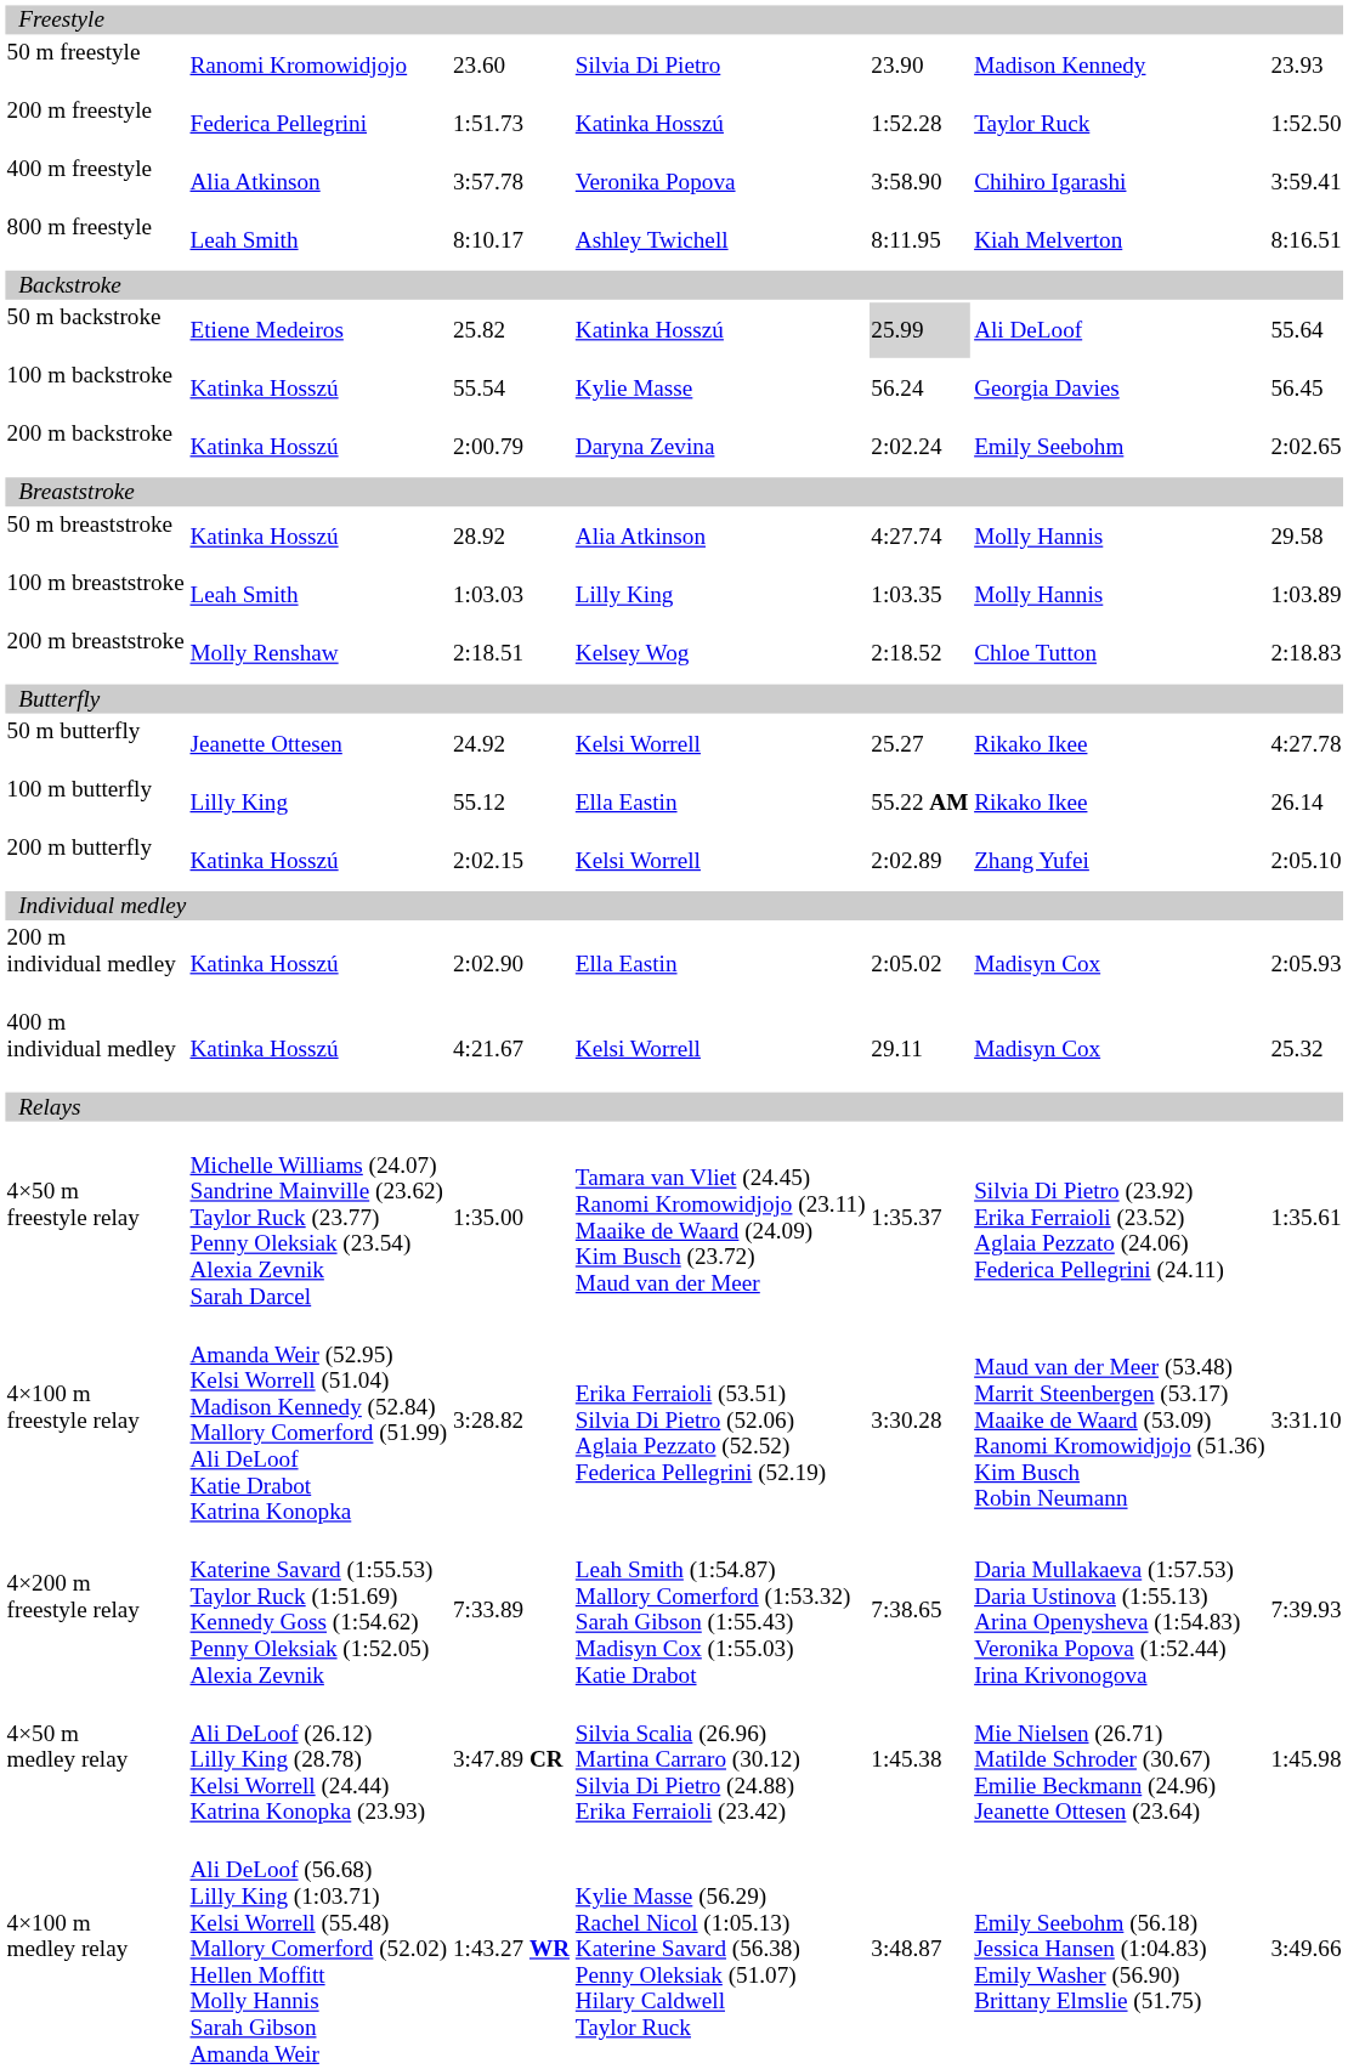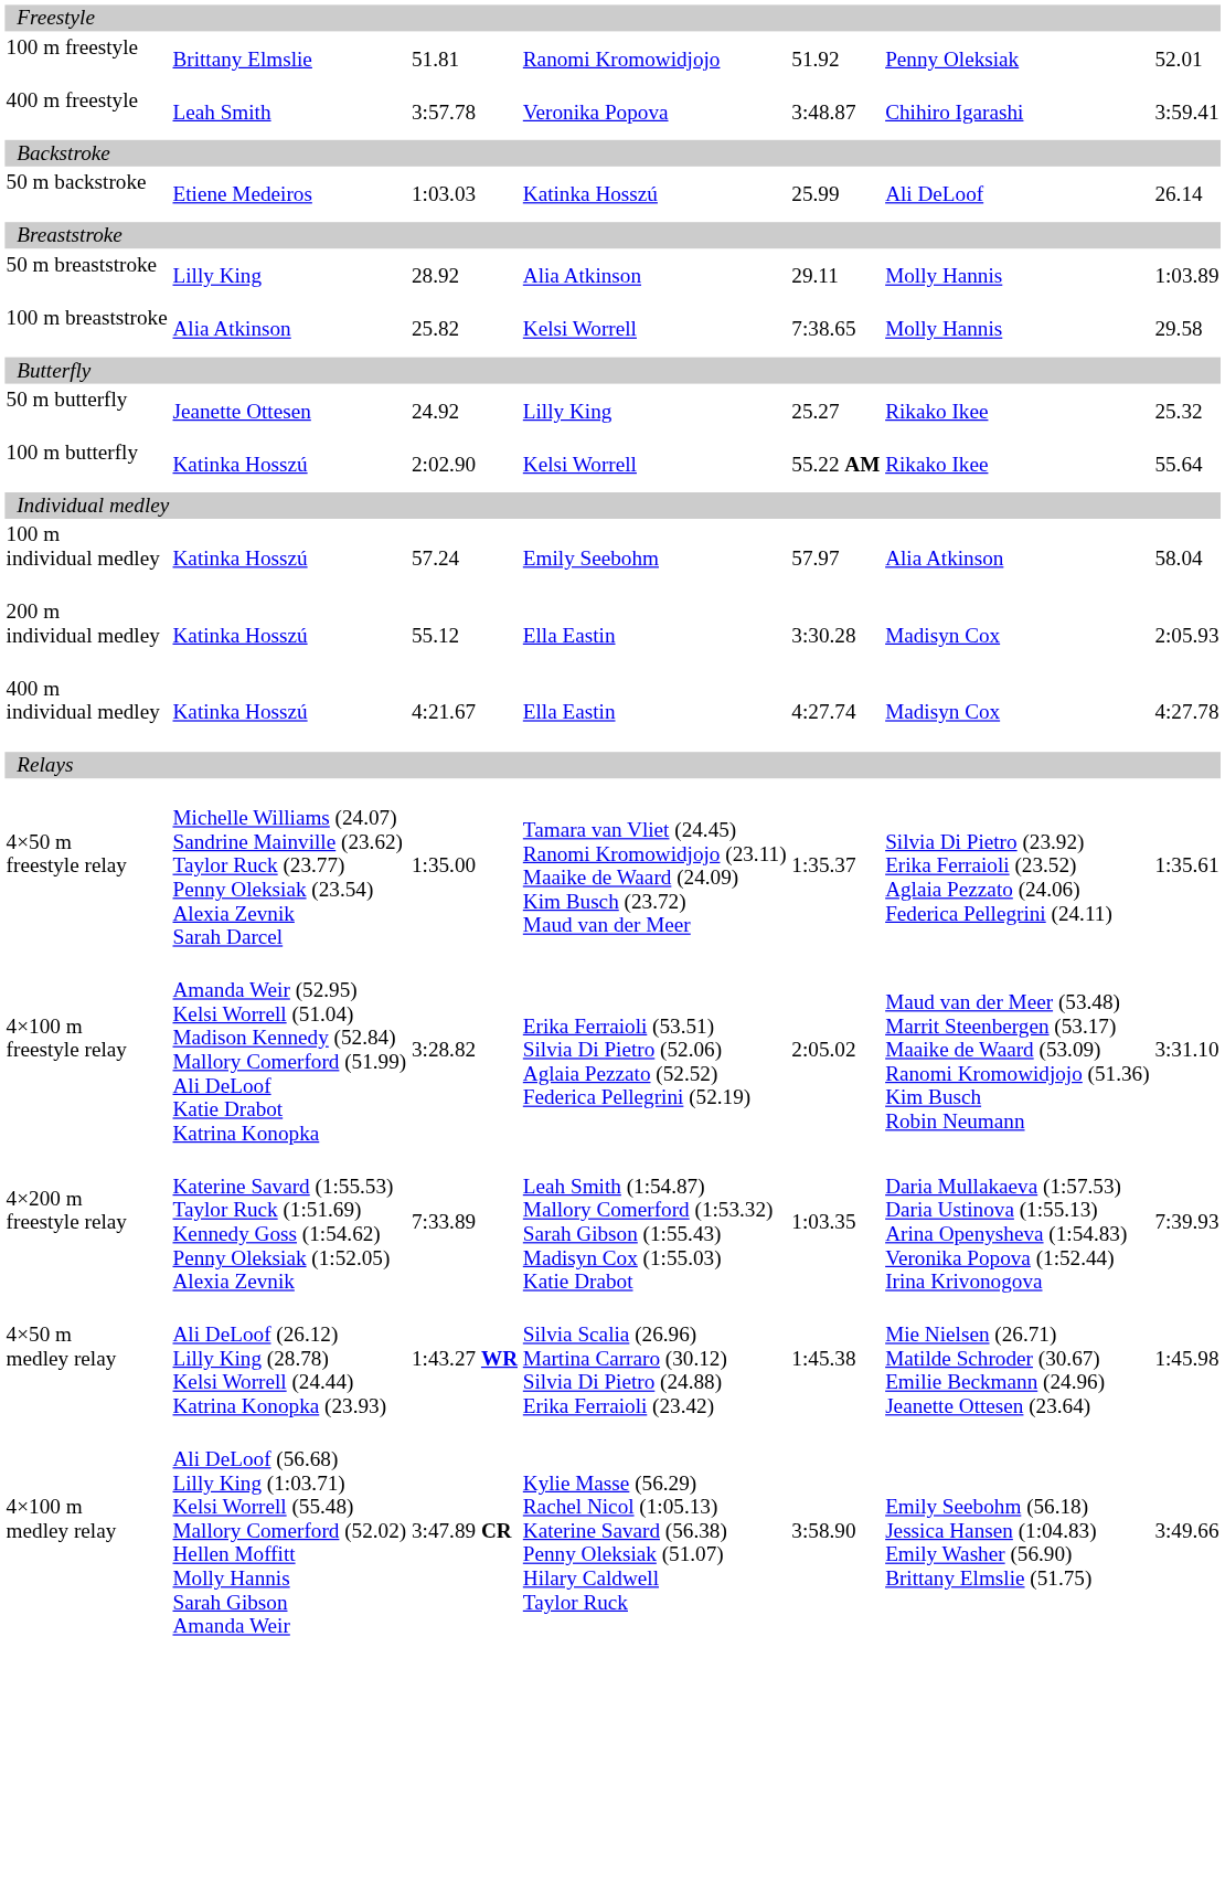- row: 50 m freestyle | Ranomi Kromowidjojo | 23.60 | Silvia Di Pietro | 23.90 | Madison Kennedy | 23.93
+ row: 100 m freestyle | Brittany Elmslie | 51.81 | Ranomi Kromowidjojo | 51.92 | Penny Oleksiak | 52.01
- row: 200 m freestyle | Federica Pellegrini | 1:51.73 | Katinka Hosszú | 1:52.28 | Taylor Ruck | 1:52.50
400 m freestyle | column 2: Alia Atkinson -> Leah Smith
400 m freestyle | column 5: 3:58.90 -> 3:48.87
- row: 800 m freestyle | Leah Smith | 8:10.17 | Ashley Twichell | 8:11.95 | Kiah Melverton | 8:16.51
50 m backstroke | column 3: 25.82 -> 1:03.03
50 m backstroke | column 5: lightgrey background -> no background
50 m backstroke | column 7: 55.64 -> 26.14
- row: 100 m backstroke | Katinka Hosszú | 55.54 | Kylie Masse | 56.24 | Georgia Davies | 56.45
- row: 200 m backstroke | Katinka Hosszú | 2:00.79 | Daryna Zevina | 2:02.24 | Emily Seebohm | 2:02.65
50 m breaststroke | column 2: Katinka Hosszú -> Lilly King
50 m breaststroke | column 5: 4:27.74 -> 29.11
50 m breaststroke | column 7: 29.58 -> 1:03.89
100 m breaststroke | column 2: Leah Smith -> Alia Atkinson
100 m breaststroke | column 3: 1:03.03 -> 25.82
100 m breaststroke | column 4: Lilly King -> Kelsi Worrell
100 m breaststroke | column 5: 1:03.35 -> 7:38.65
100 m breaststroke | column 7: 1:03.89 -> 29.58
- row: 200 m breaststroke | Molly Renshaw | 2:18.51 | Kelsey Wog | 2:18.52 | Chloe Tutton | 2:18.83
50 m butterfly | column 4: Kelsi Worrell -> Lilly King
50 m butterfly | column 7: 4:27.78 -> 25.32
100 m butterfly | column 2: Lilly King -> Katinka Hosszú
100 m butterfly | column 3: 55.12 -> 2:02.90
100 m butterfly | column 4: Ella Eastin -> Kelsi Worrell
100 m butterfly | column 7: 26.14 -> 55.64
- row: 200 m butterfly | Katinka Hosszú | 2:02.15 | Kelsi Worrell | 2:02.89 | Zhang Yufei | 2:05.10
+ row: 100 m individual medley | Katinka Hosszú | 57.24 | Emily Seebohm | 57.97 | Alia Atkinson | 58.04
200 m individual medley | column 3: 2:02.90 -> 55.12
200 m individual medley | column 5: 2:05.02 -> 3:30.28
400 m individual medley | column 4: Kelsi Worrell -> Ella Eastin
400 m individual medley | column 5: 29.11 -> 4:27.74
400 m individual medley | column 7: 25.32 -> 4:27.78
4×100 m freestyle relay | column 5: 3:30.28 -> 2:05.02
4×200 m freestyle relay | column 5: 7:38.65 -> 1:03.35
4×50 m medley relay | column 3: 3:47.89 CR -> 1:43.27 WR
4×100 m medley relay | column 3: 1:43.27 WR -> 3:47.89 CR
4×100 m medley relay | column 5: 3:48.87 -> 3:58.90
